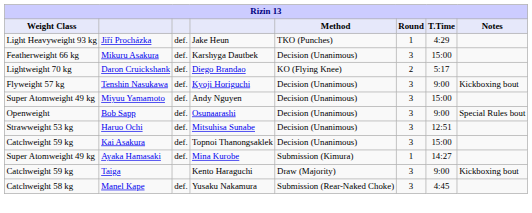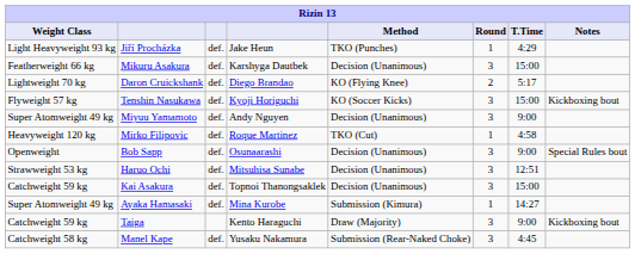Tenshin Nasukawa | Method: Decision (Unanimous) -> KO (Soccer Kicks)
Tenshin Nasukawa | T.Time: 9:00 -> 15:00
Miyuu Yamamoto | T.Time: 15:00 -> 9:00
+ row: Heavyweight 120 kg | Mirko Filipovic | def. | Roque Martinez | TKO (Cut) | 1 | 4:58
